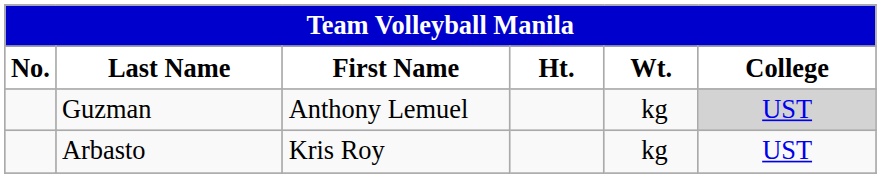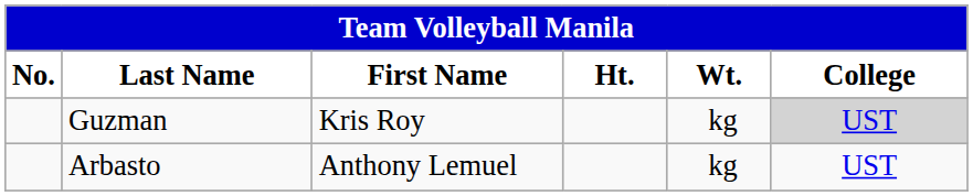Guzman | First Name: Anthony Lemuel -> Kris Roy
Arbasto | First Name: Kris Roy -> Anthony Lemuel
